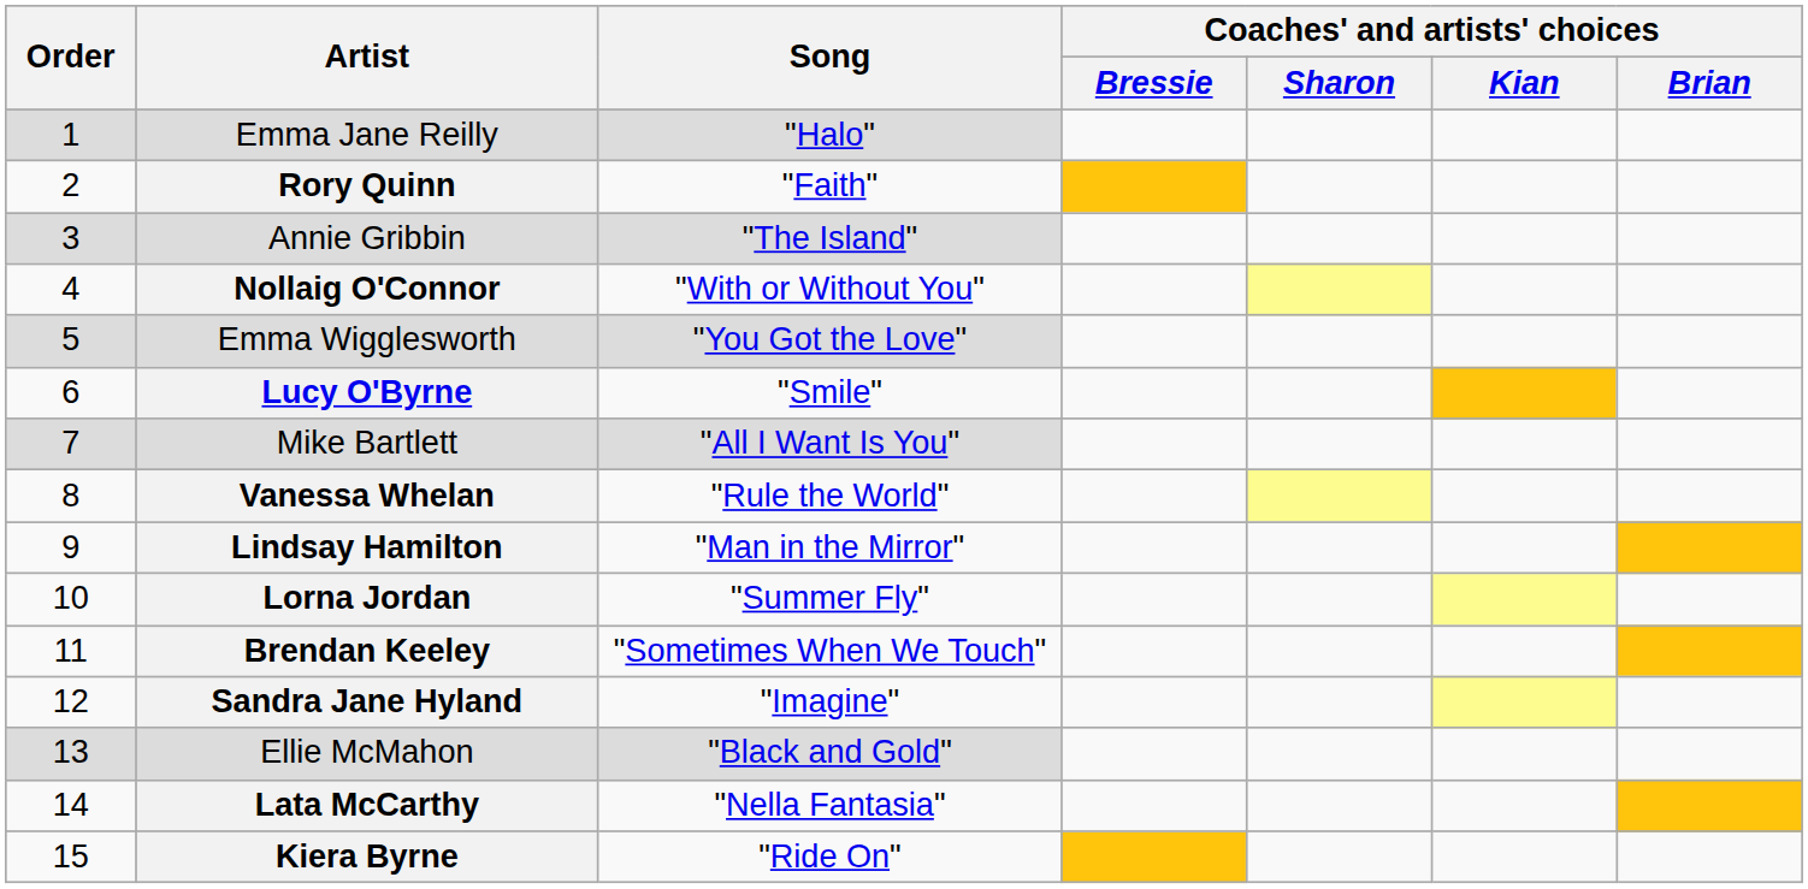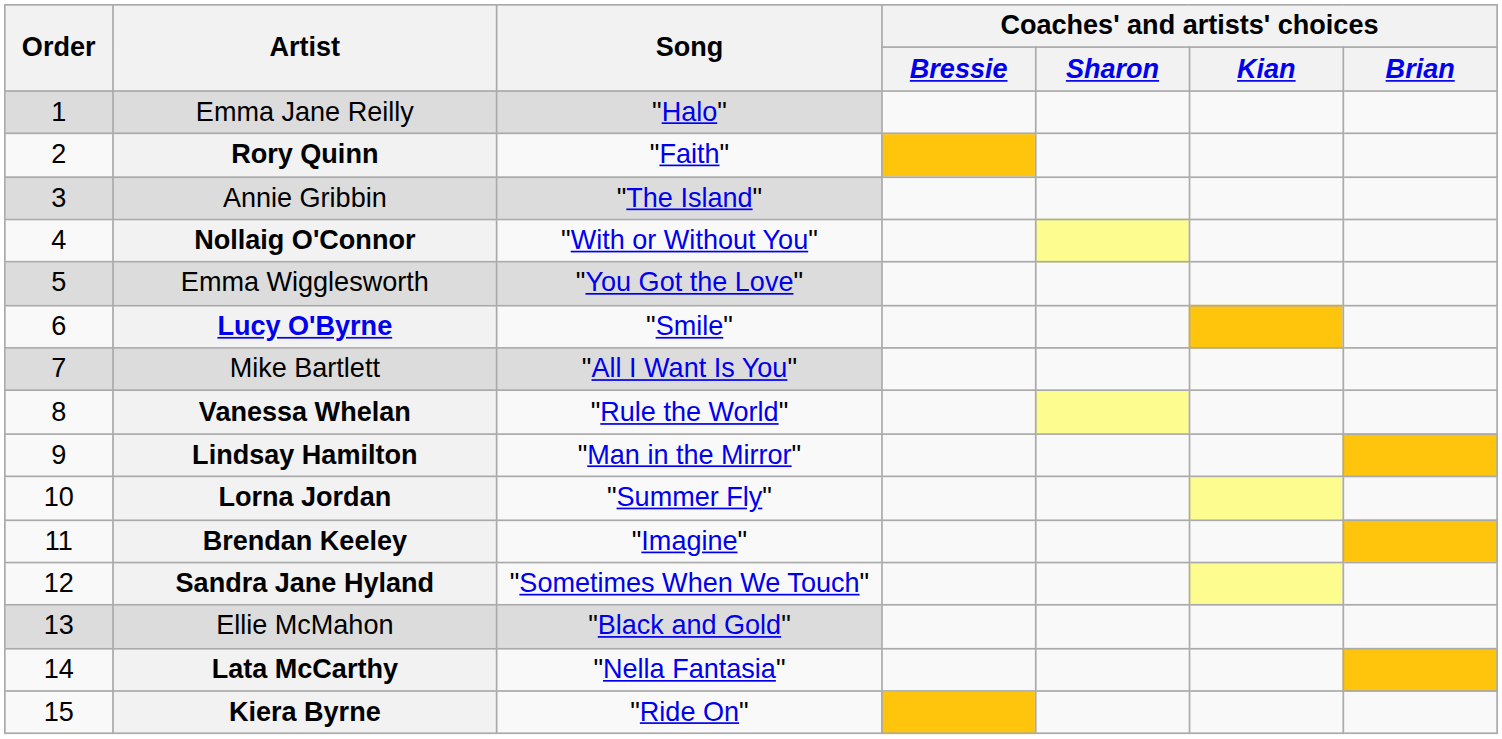Brendan Keeley | Song: "Sometimes When We Touch" -> "Imagine"
Sandra Jane Hyland | Song: "Imagine" -> "Sometimes When We Touch"
